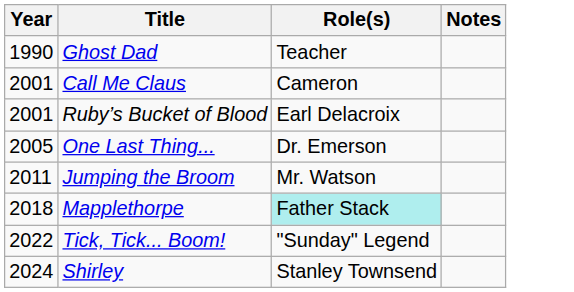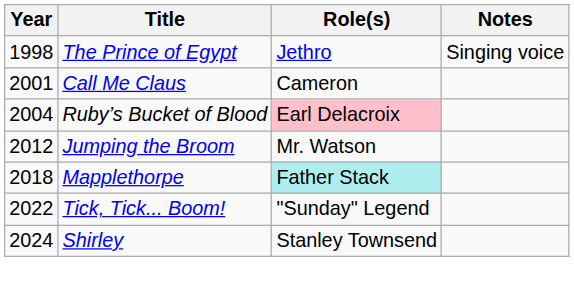- row: 1990 | Ghost Dad | Teacher
+ row: 1998 | The Prince of Egypt | Jethro | Singing voice
Ruby’s Bucket of Blood | Year: 2001 -> 2004
Ruby’s Bucket of Blood | Role(s): no background -> pink background
- row: 2005 | One Last Thing... | Dr. Emerson
Jumping the Broom | Year: 2011 -> 2012
